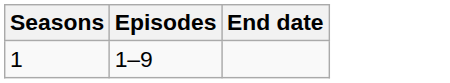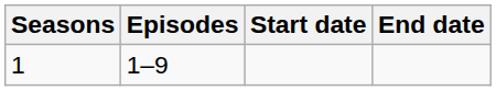+ column: Start date
